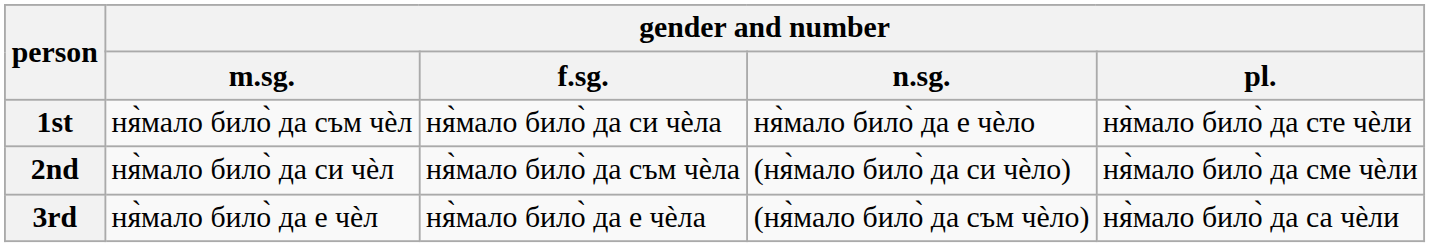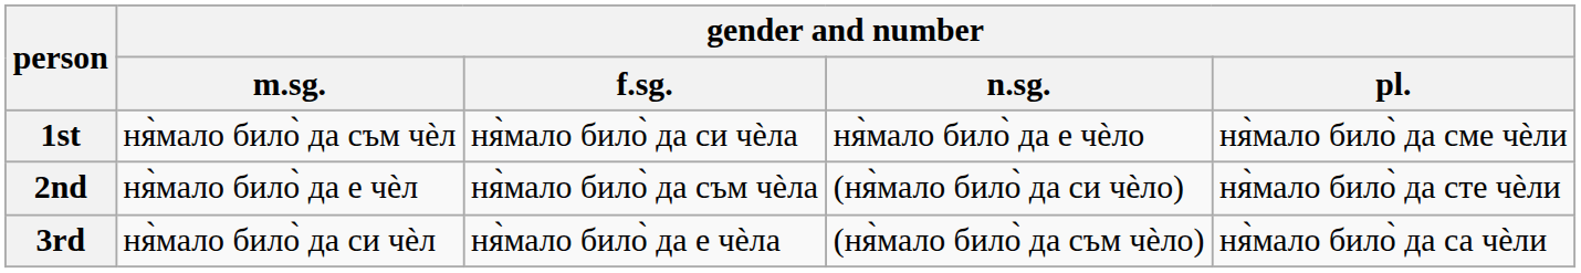1st | gender and number / pl.: ня̀мало било̀ да сте чѐли -> ня̀мало било̀ да сме чѐли
2nd | gender and number / m.sg.: ня̀мало било̀ да си чѐл -> ня̀мало било̀ да е чѐл
2nd | gender and number / pl.: ня̀мало било̀ да сме чѐли -> ня̀мало било̀ да сте чѐли
3rd | gender and number / m.sg.: ня̀мало било̀ да е чѐл -> ня̀мало било̀ да си чѐл
